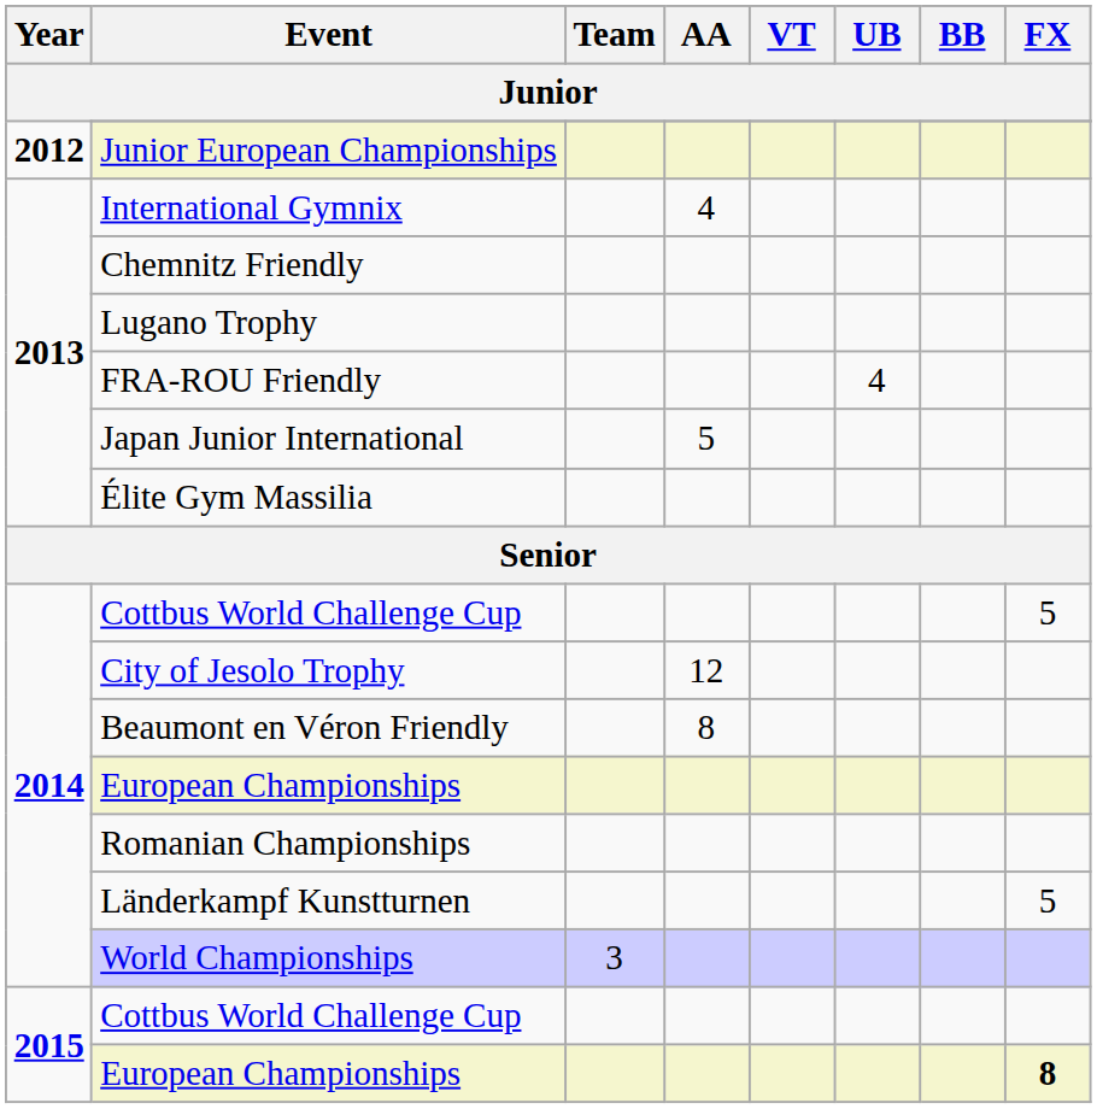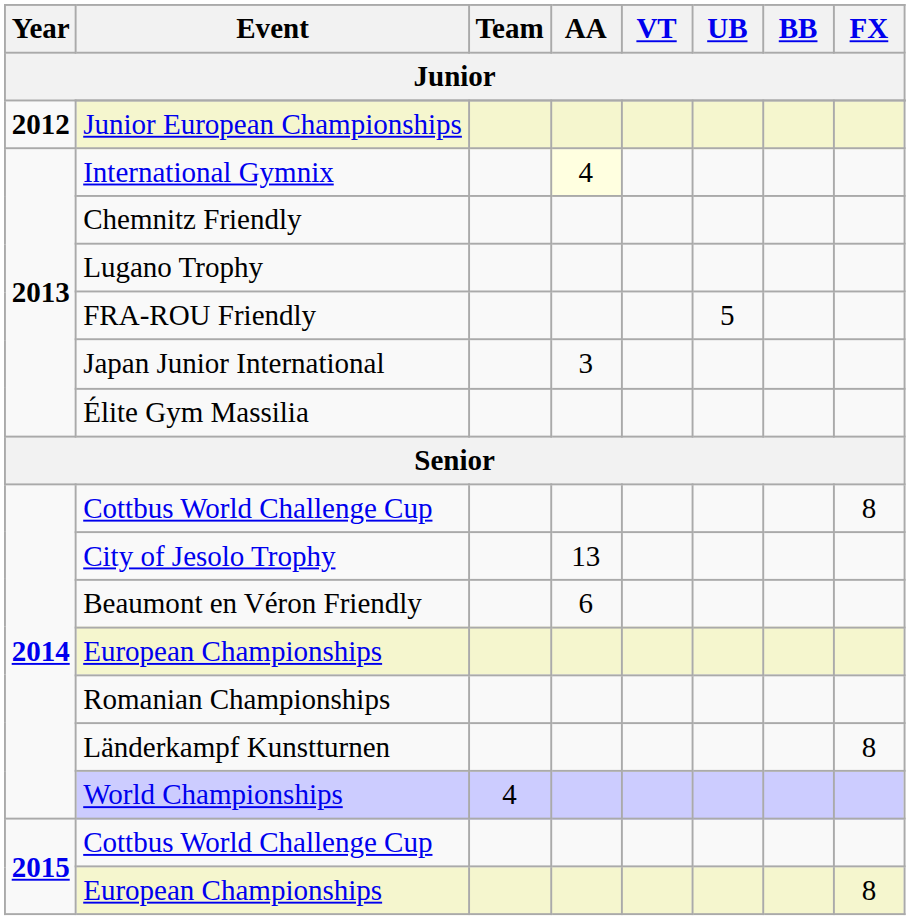International Gymnix | AA: no background -> lightyellow background
FRA-ROU Friendly | UB: 4 -> 5
Japan Junior International | AA: 5 -> 3
2014 / Cottbus World Challenge Cup | FX: 5 -> 8
City of Jesolo Trophy | AA: 12 -> 13
Beaumont en Véron Friendly | AA: 8 -> 6
Länderkampf Kunstturnen | FX: 5 -> 8
World Championships | Team: 3 -> 4
2015 / European Championships | FX: bold -> normal
